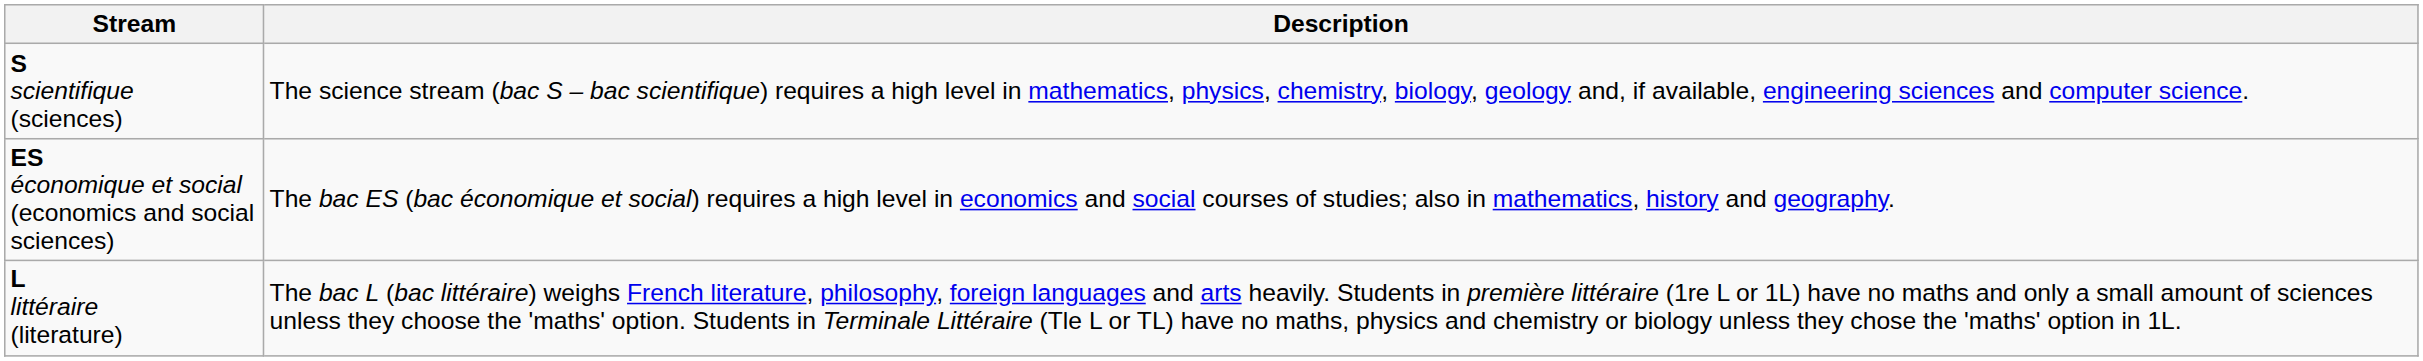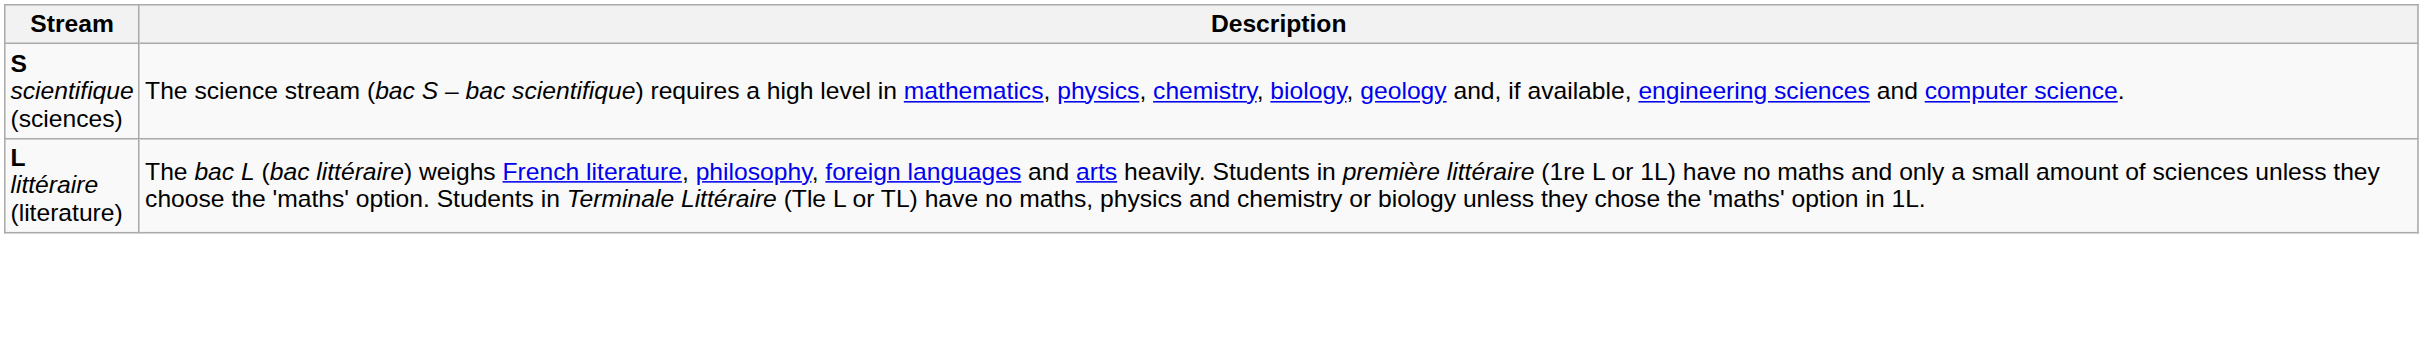- row: ES économique et social (economics and social sciences) | The bac ES (bac économique et social) requires a high level in economics and social courses of studies; also in mathematics, history and geography.
